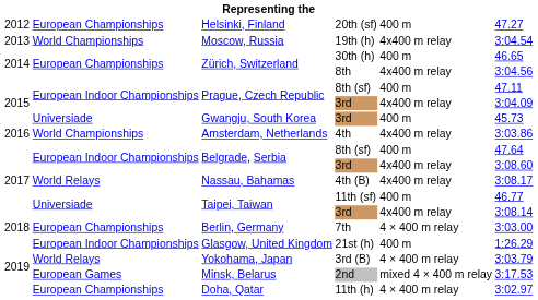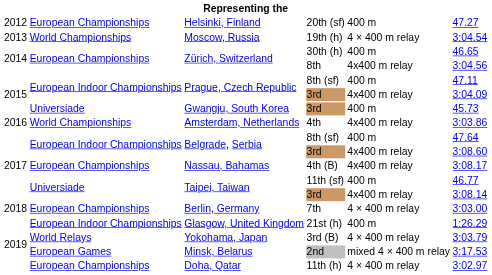Moscow, Russia | column 5: 4x400 m relay -> 4 × 400 m relay
Nassau, Bahamas | column 2: World Relays -> European Championships
